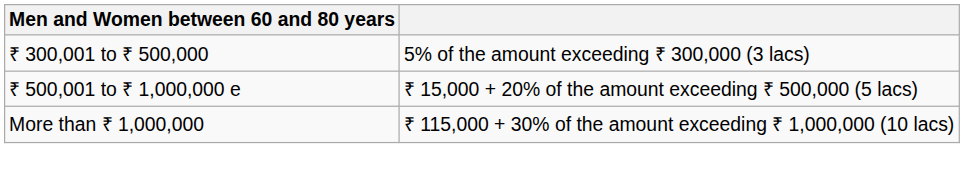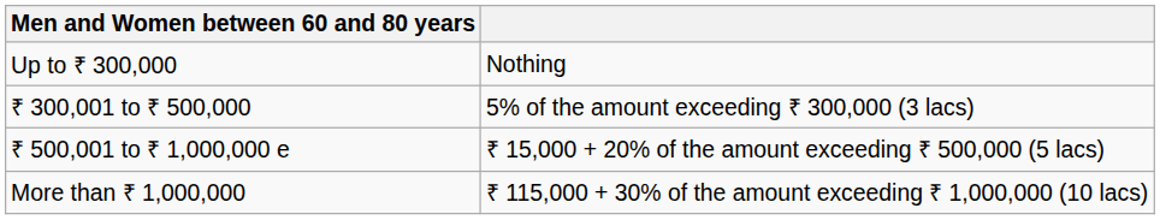+ row: Up to ₹ 300,000 | Nothing
